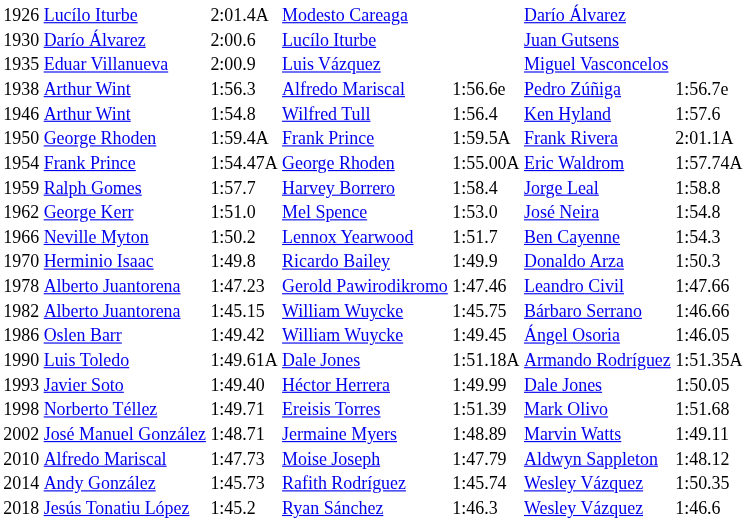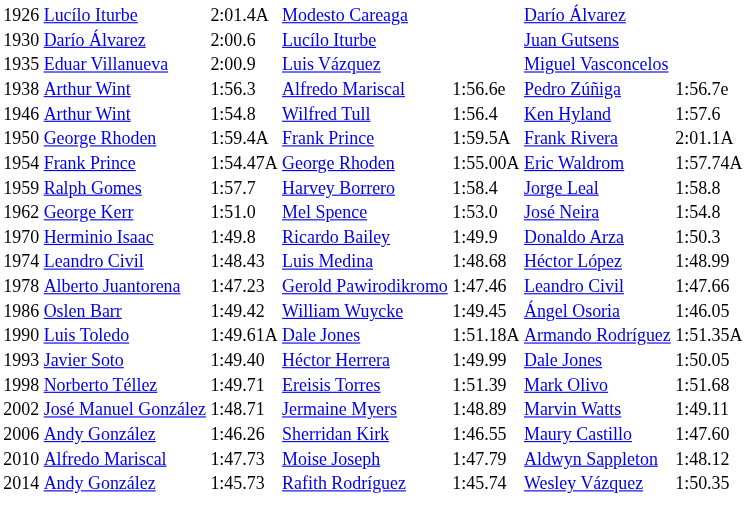- row: 1966 | Neville Myton | 1:50.2 | Lennox Yearwood | 1:51.7 | Ben Cayenne | 1:54.3
+ row: 1974 | Leandro Civil | 1:48.43 | Luis Medina | 1:48.68 | Héctor López | 1:48.99
- row: 1982 | Alberto Juantorena | 1:45.15 | William Wuycke | 1:45.75 | Bárbaro Serrano | 1:46.66
+ row: 2006 | Andy González | 1:46.26 | Sherridan Kirk | 1:46.55 | Maury Castillo | 1:47.60
- row: 2018 | Jesús Tonatiu López | 1:45.2 | Ryan Sánchez | 1:46.3 | Wesley Vázquez | 1:46.6
